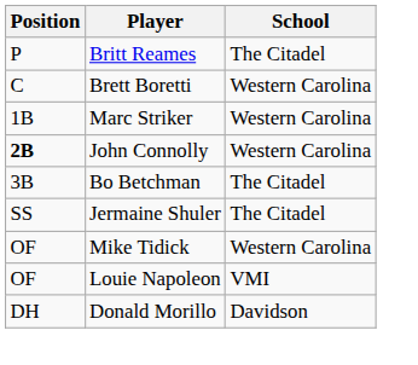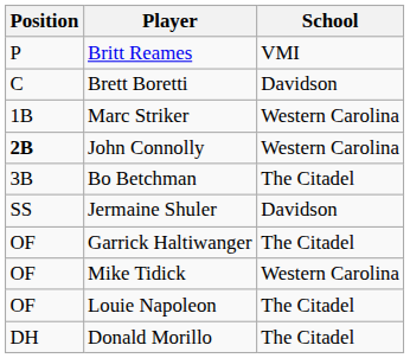Britt Reames | School: The Citadel -> VMI
Brett Boretti | School: Western Carolina -> Davidson
Jermaine Shuler | School: The Citadel -> Davidson
+ row: OF | Garrick Haltiwanger | The Citadel
Louie Napoleon | School: VMI -> The Citadel
Donald Morillo | School: Davidson -> The Citadel
